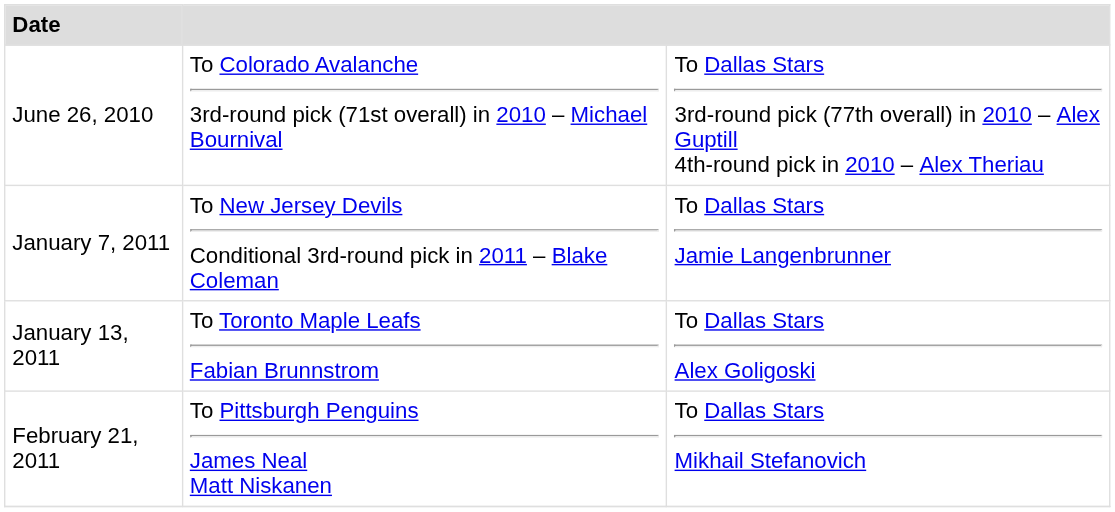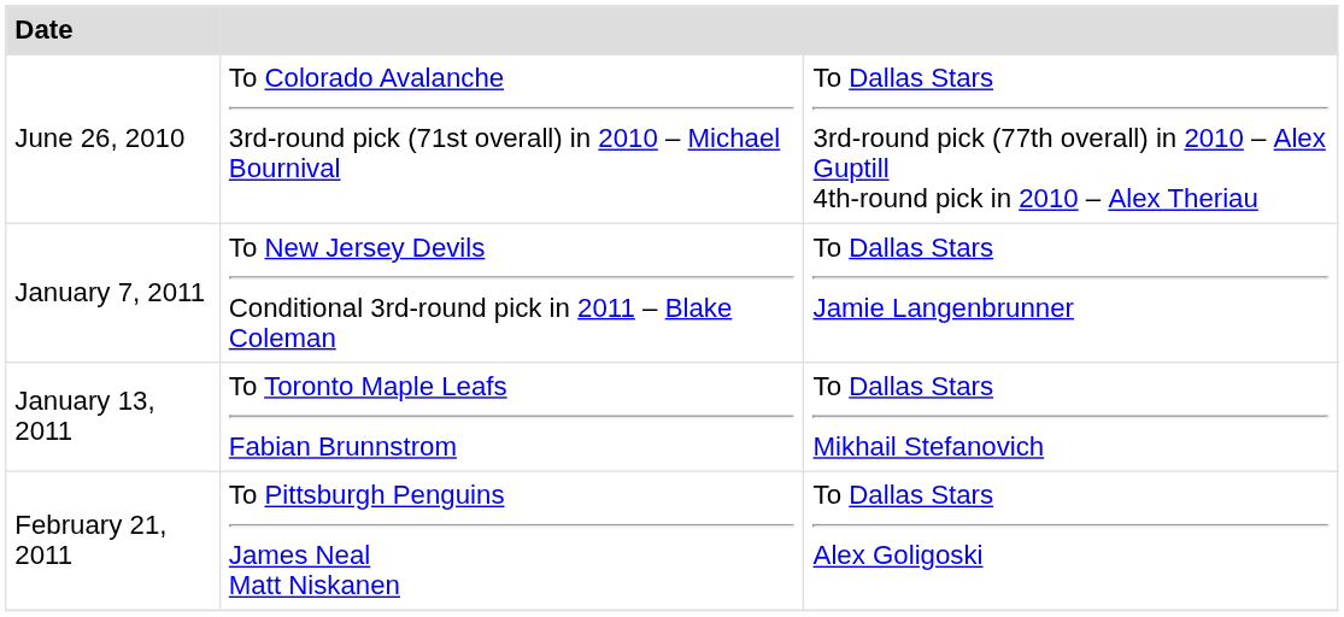January 13, 2011 | column 3: To Dallas Stars Alex Goligoski -> To Dallas Stars Mikhail Stefanovich
February 21, 2011 | column 3: To Dallas Stars Mikhail Stefanovich -> To Dallas Stars Alex Goligoski
